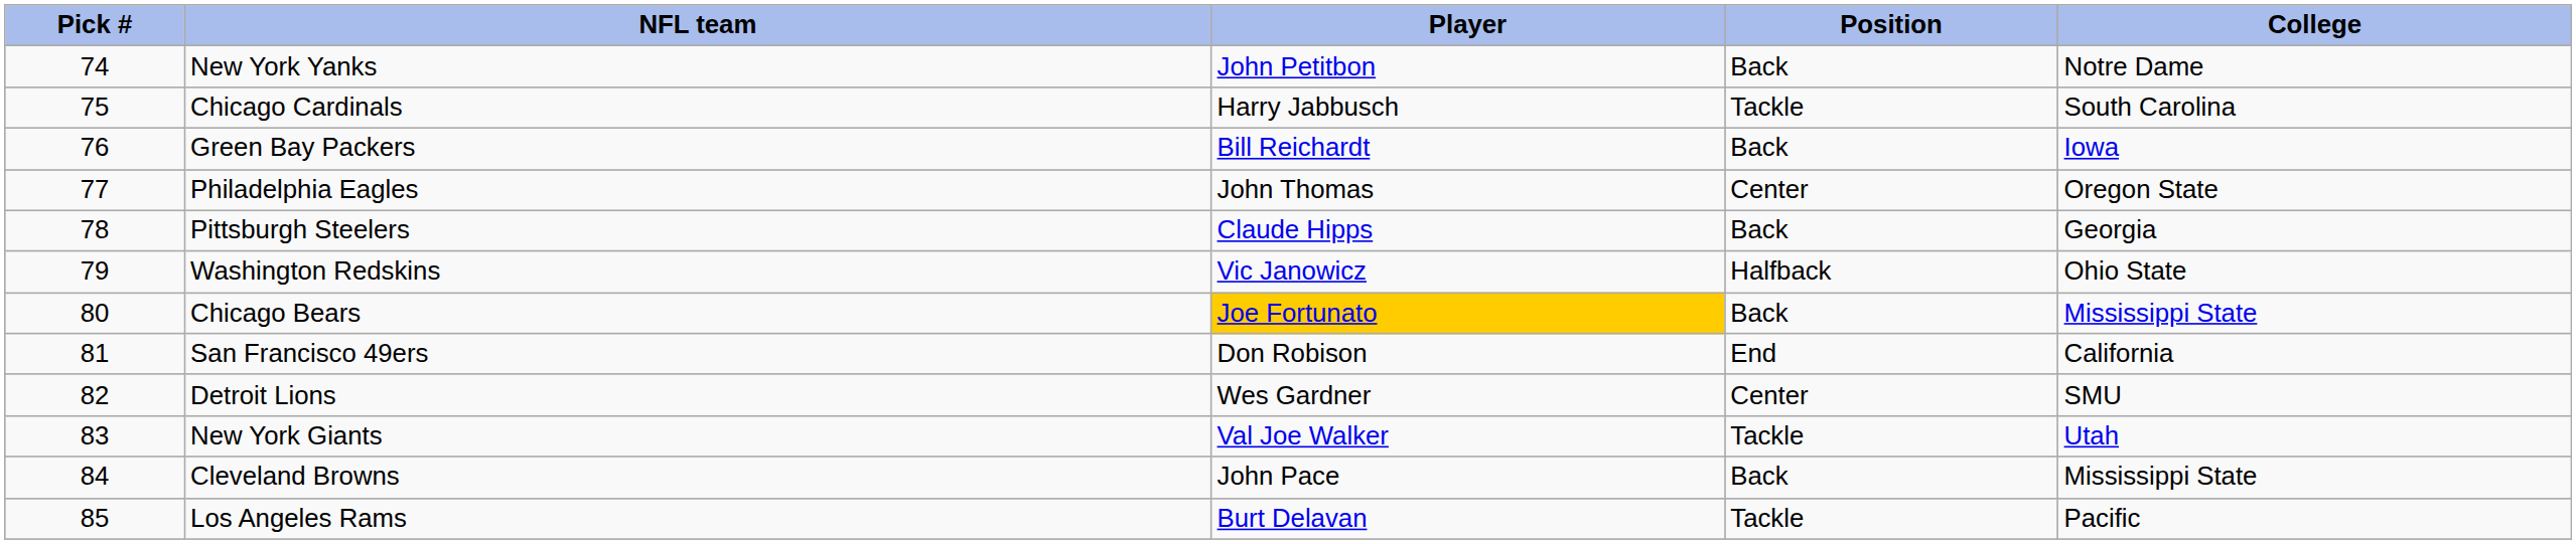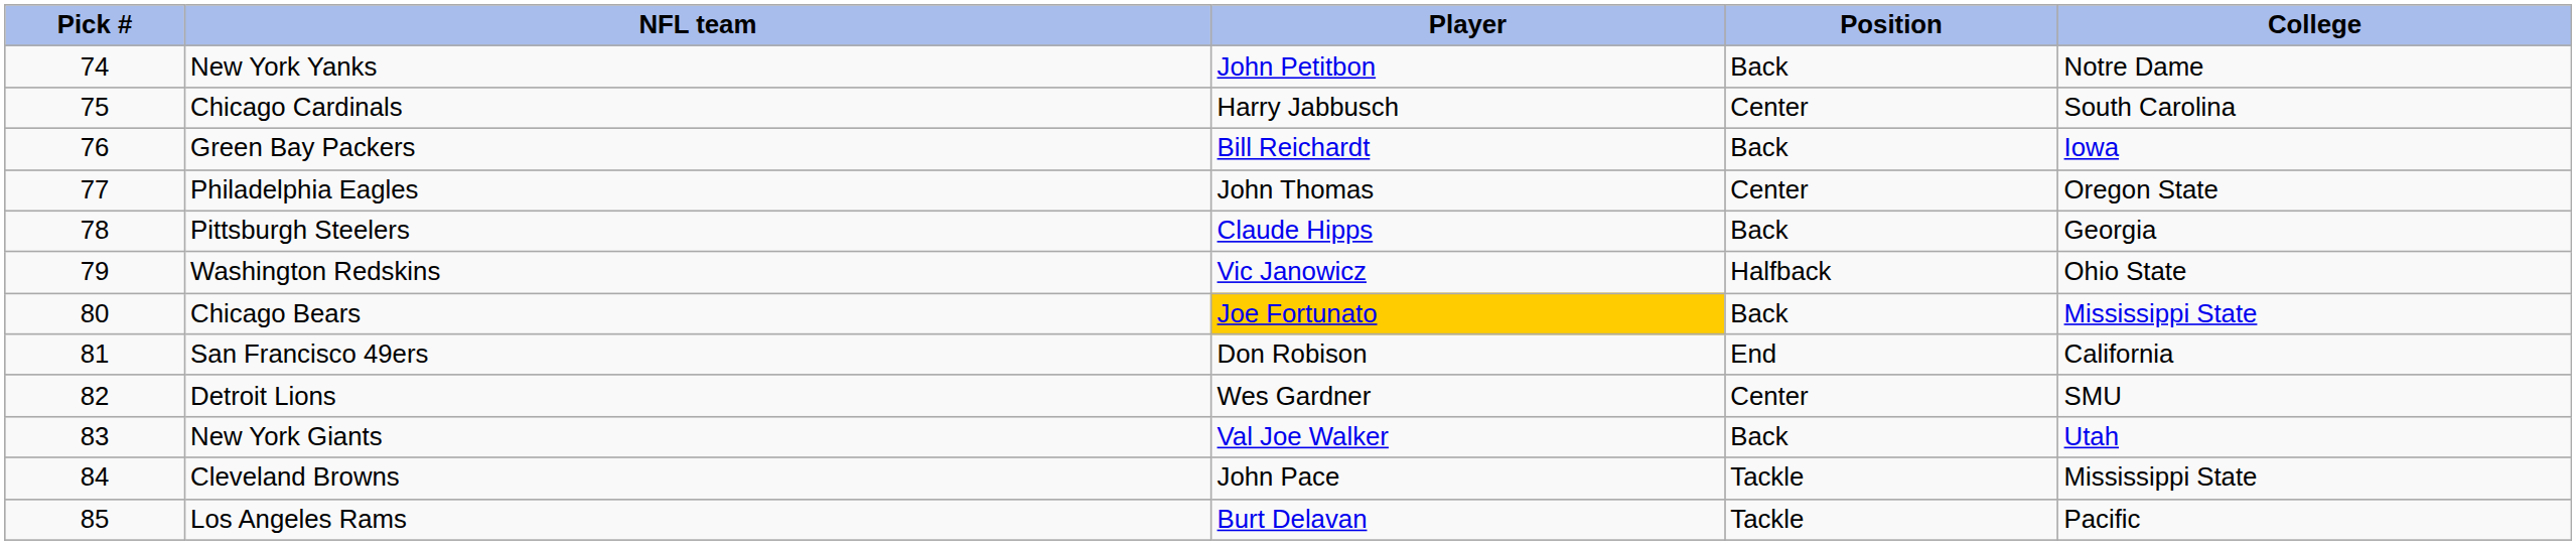Chicago Cardinals | Position: Tackle -> Center
New York Giants | Position: Tackle -> Back
Cleveland Browns | Position: Back -> Tackle
